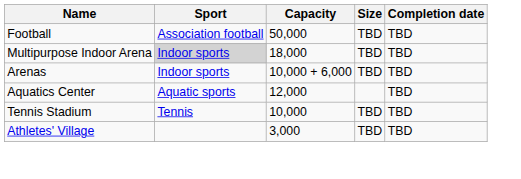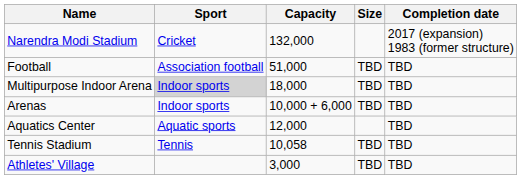+ row: Narendra Modi Stadium | Cricket | 132,000 | 2017 (expansion) 1983 (former structure)
Football | Capacity: 50,000 -> 51,000
Tennis Stadium | Capacity: 10,000 -> 10,058
